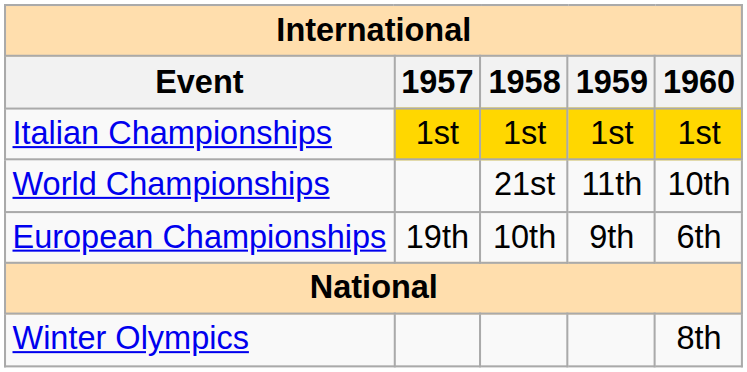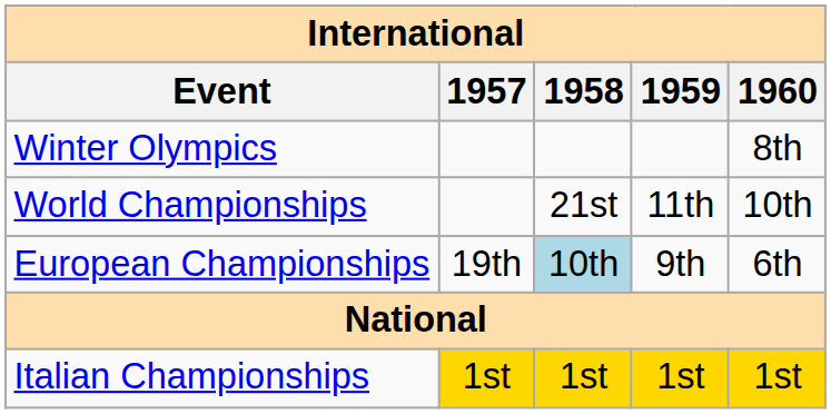rows swapped: Winter Olympics <-> Italian Championships
European Championships | 1958: no background -> lightblue background
